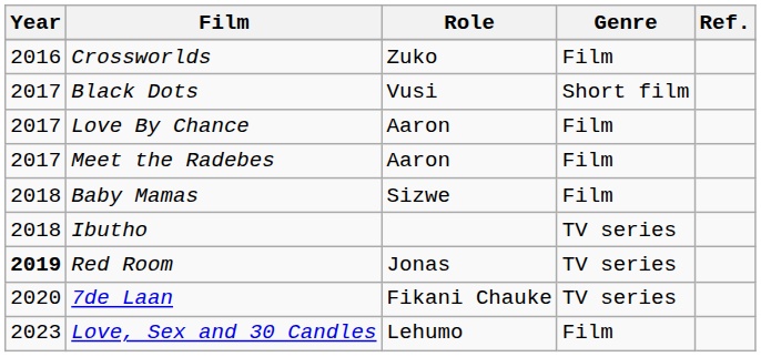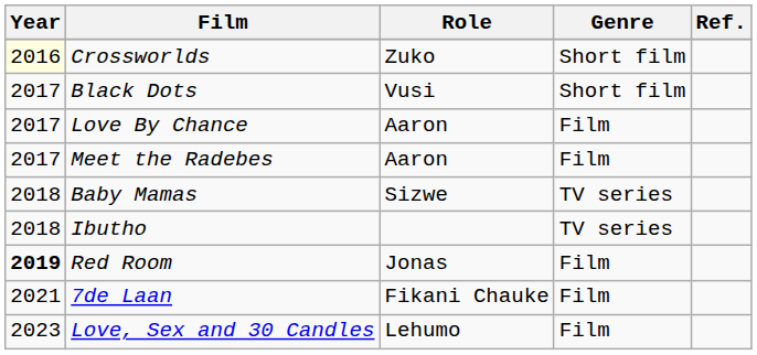Crossworlds | Year: no background -> lightyellow background
Crossworlds | Genre: Film -> Short film
Baby Mamas | Genre: Film -> TV series
Red Room | Genre: TV series -> Film
7de Laan | Year: 2020 -> 2021
7de Laan | Genre: TV series -> Film
